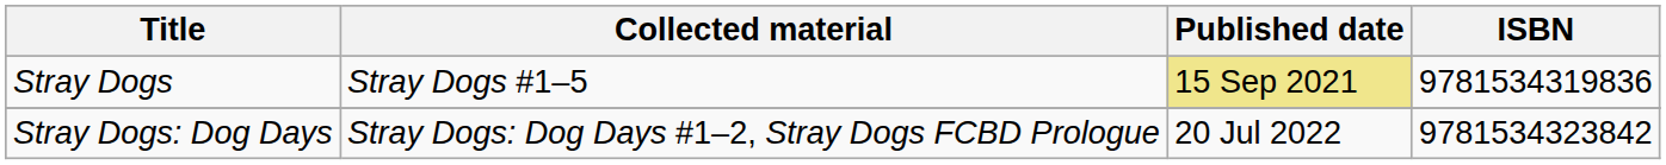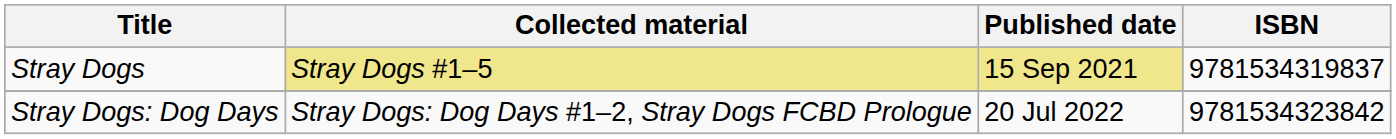Stray Dogs | Collected material: no background -> khaki background
Stray Dogs | ISBN: 9781534319836 -> 9781534319837
